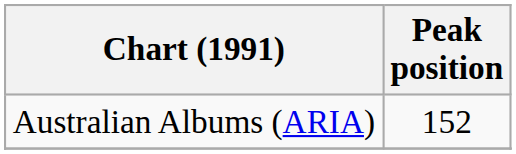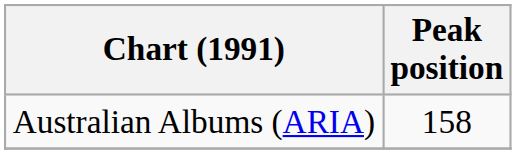Australian Albums (ARIA) | Peak position: 152 -> 158
